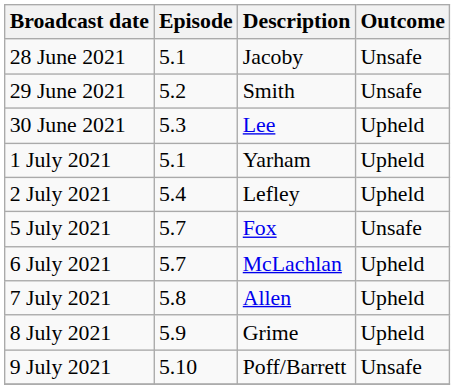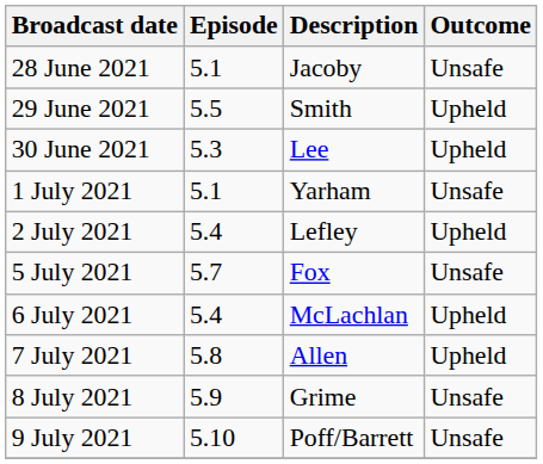29 June 2021 | Episode: 5.2 -> 5.5
29 June 2021 | Outcome: Unsafe -> Upheld
1 July 2021 | Outcome: Upheld -> Unsafe
6 July 2021 | Episode: 5.7 -> 5.4
8 July 2021 | Outcome: Upheld -> Unsafe
